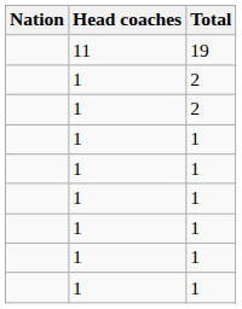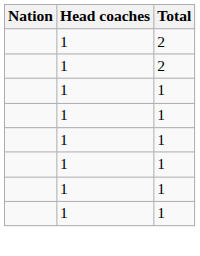- row: 11 | 19
